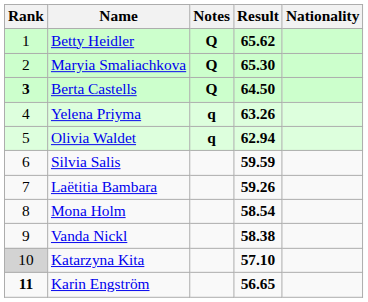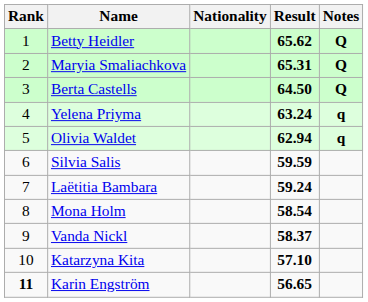columns swapped: Nationality <-> Notes
Maryia Smaliachkova | Result: 65.30 -> 65.31
Berta Castells | Rank: bold -> normal
Yelena Priyma | Result: 63.26 -> 63.24
Laëtitia Bambara | Result: 59.26 -> 59.24
Vanda Nickl | Result: 58.38 -> 58.37
Katarzyna Kita | Rank: lightgrey background -> no background
